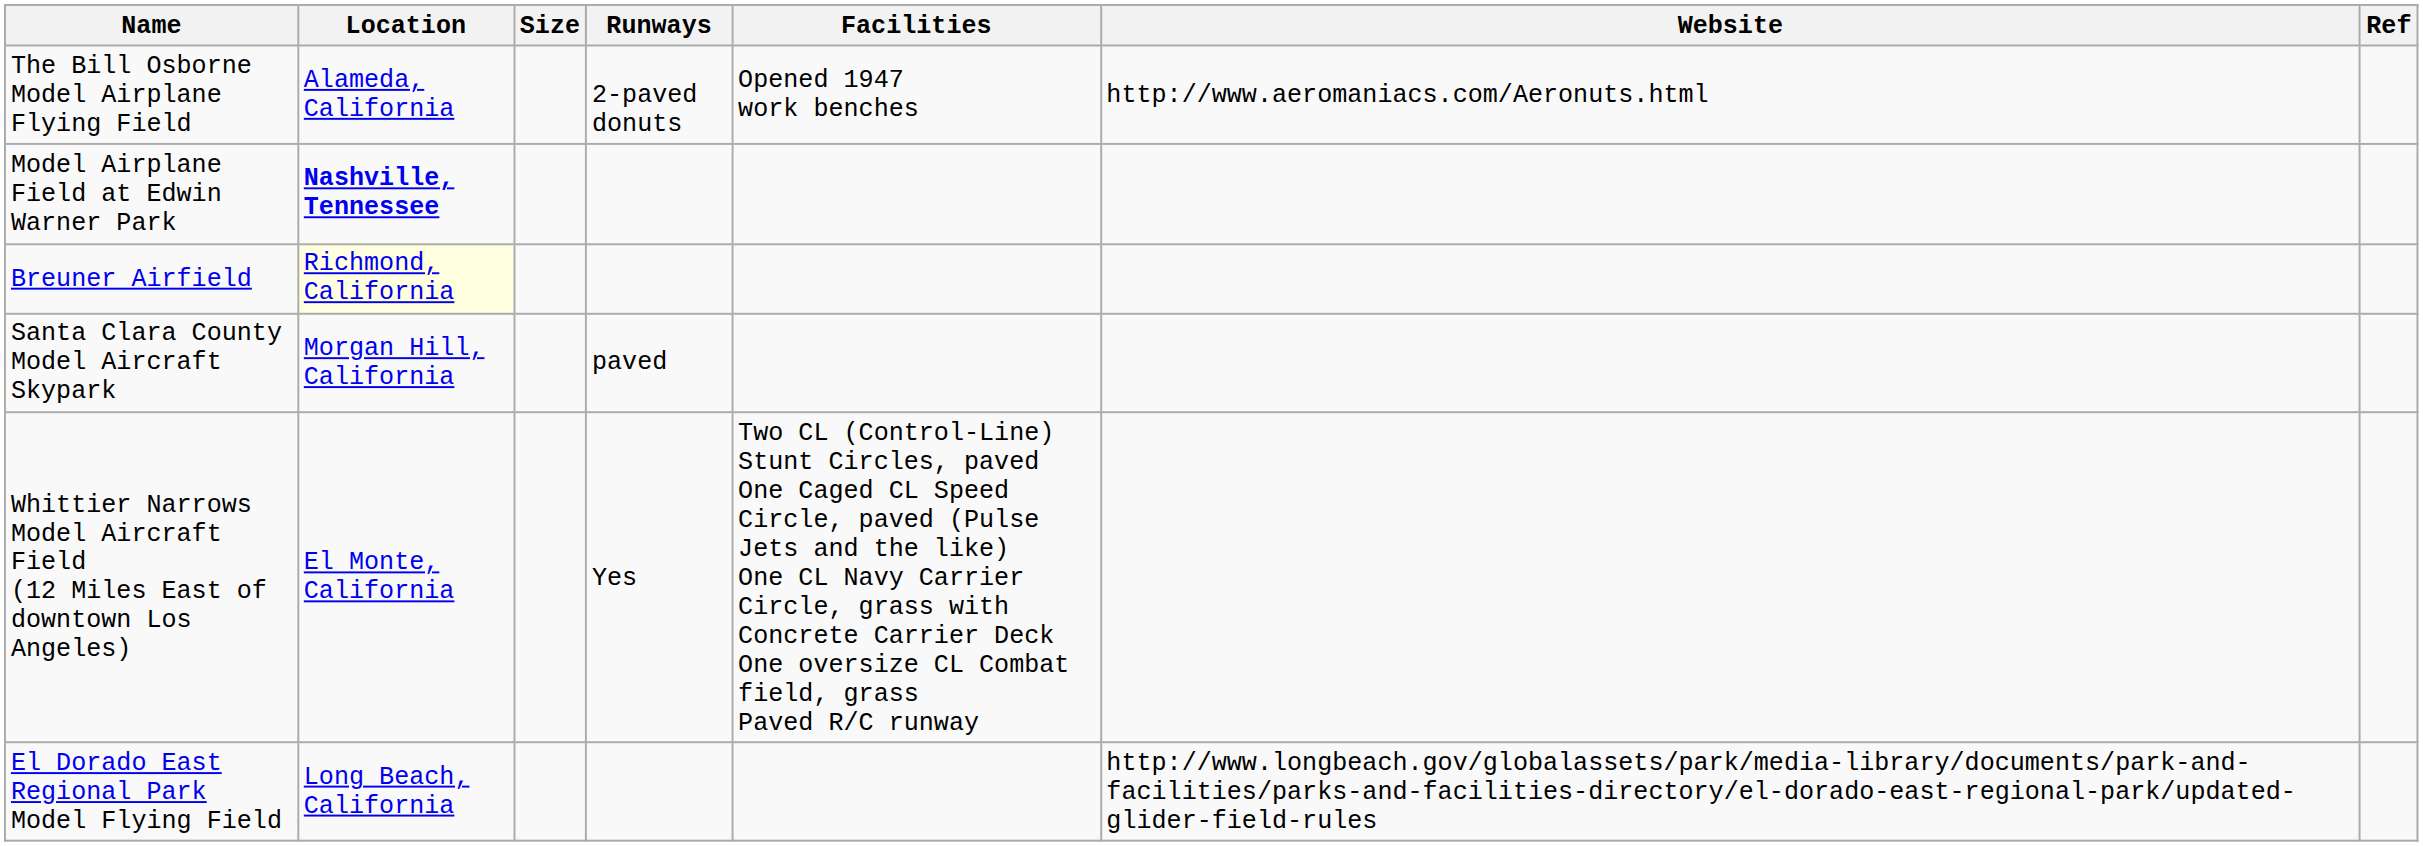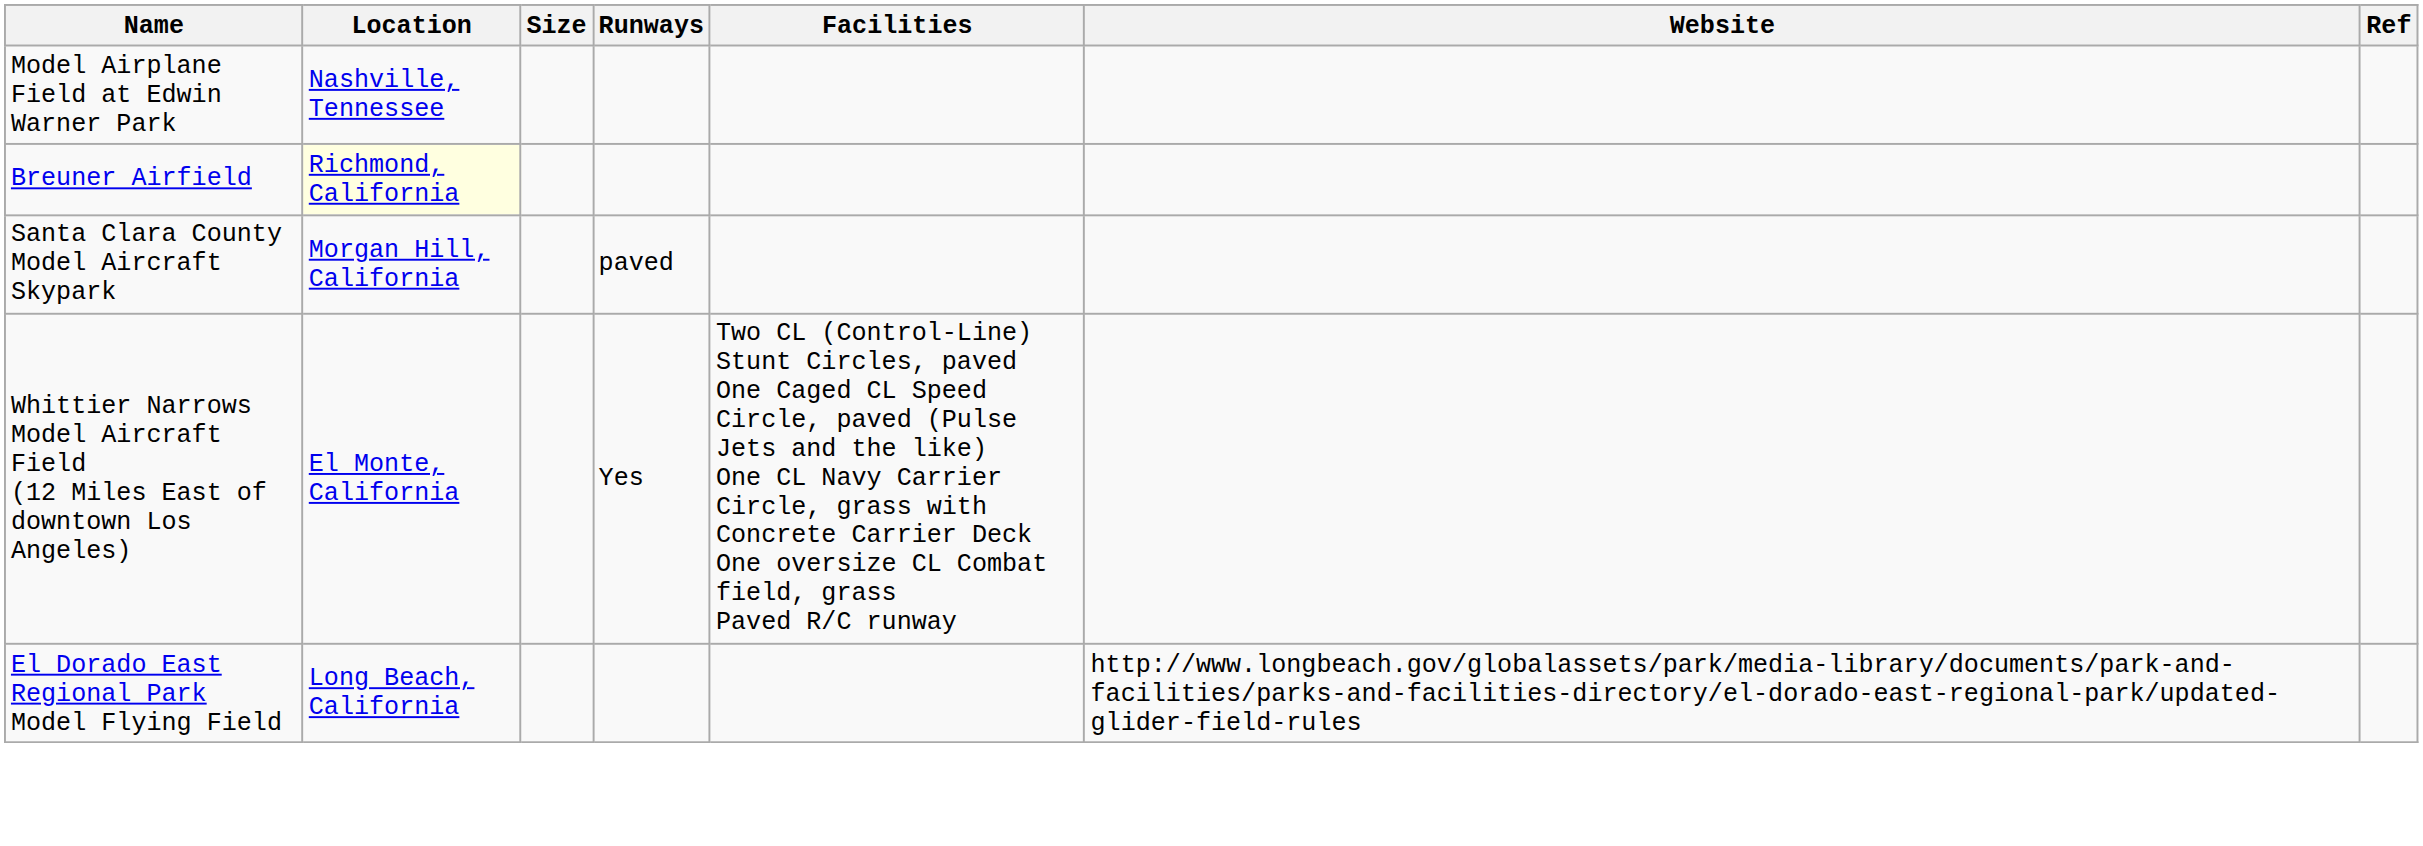- row: The Bill Osborne Model Airplane Flying Field | Alameda, California | 2-paved donuts | Opened 1947 work benches | http://www.aeromaniacs.com/Aeronuts.html
Model Airplane Field at Edwin Warner Park | Location: bold -> normal
